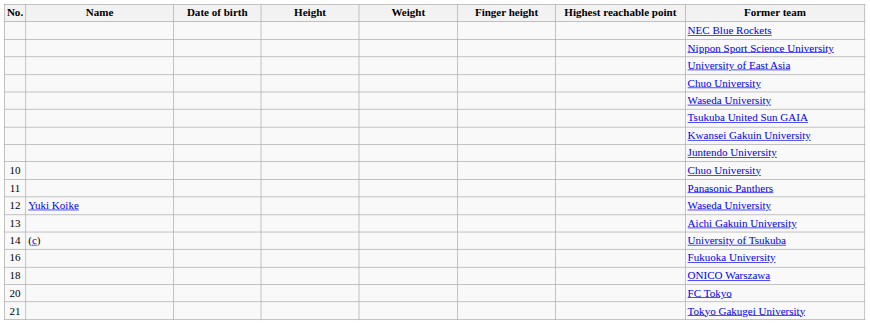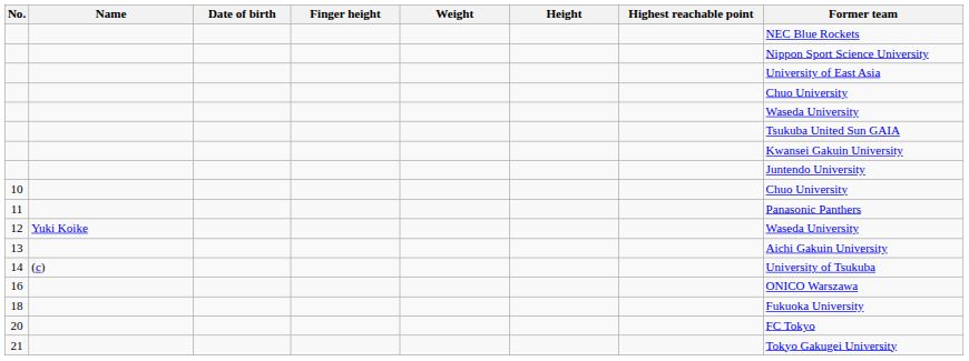columns swapped: Height <-> Finger height
16 | Former team: Fukuoka University -> ONICO Warszawa
18 | Former team: ONICO Warszawa -> Fukuoka University
